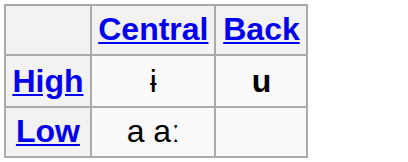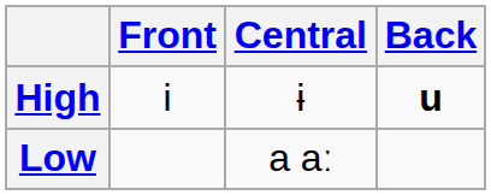+ column: Front | i
